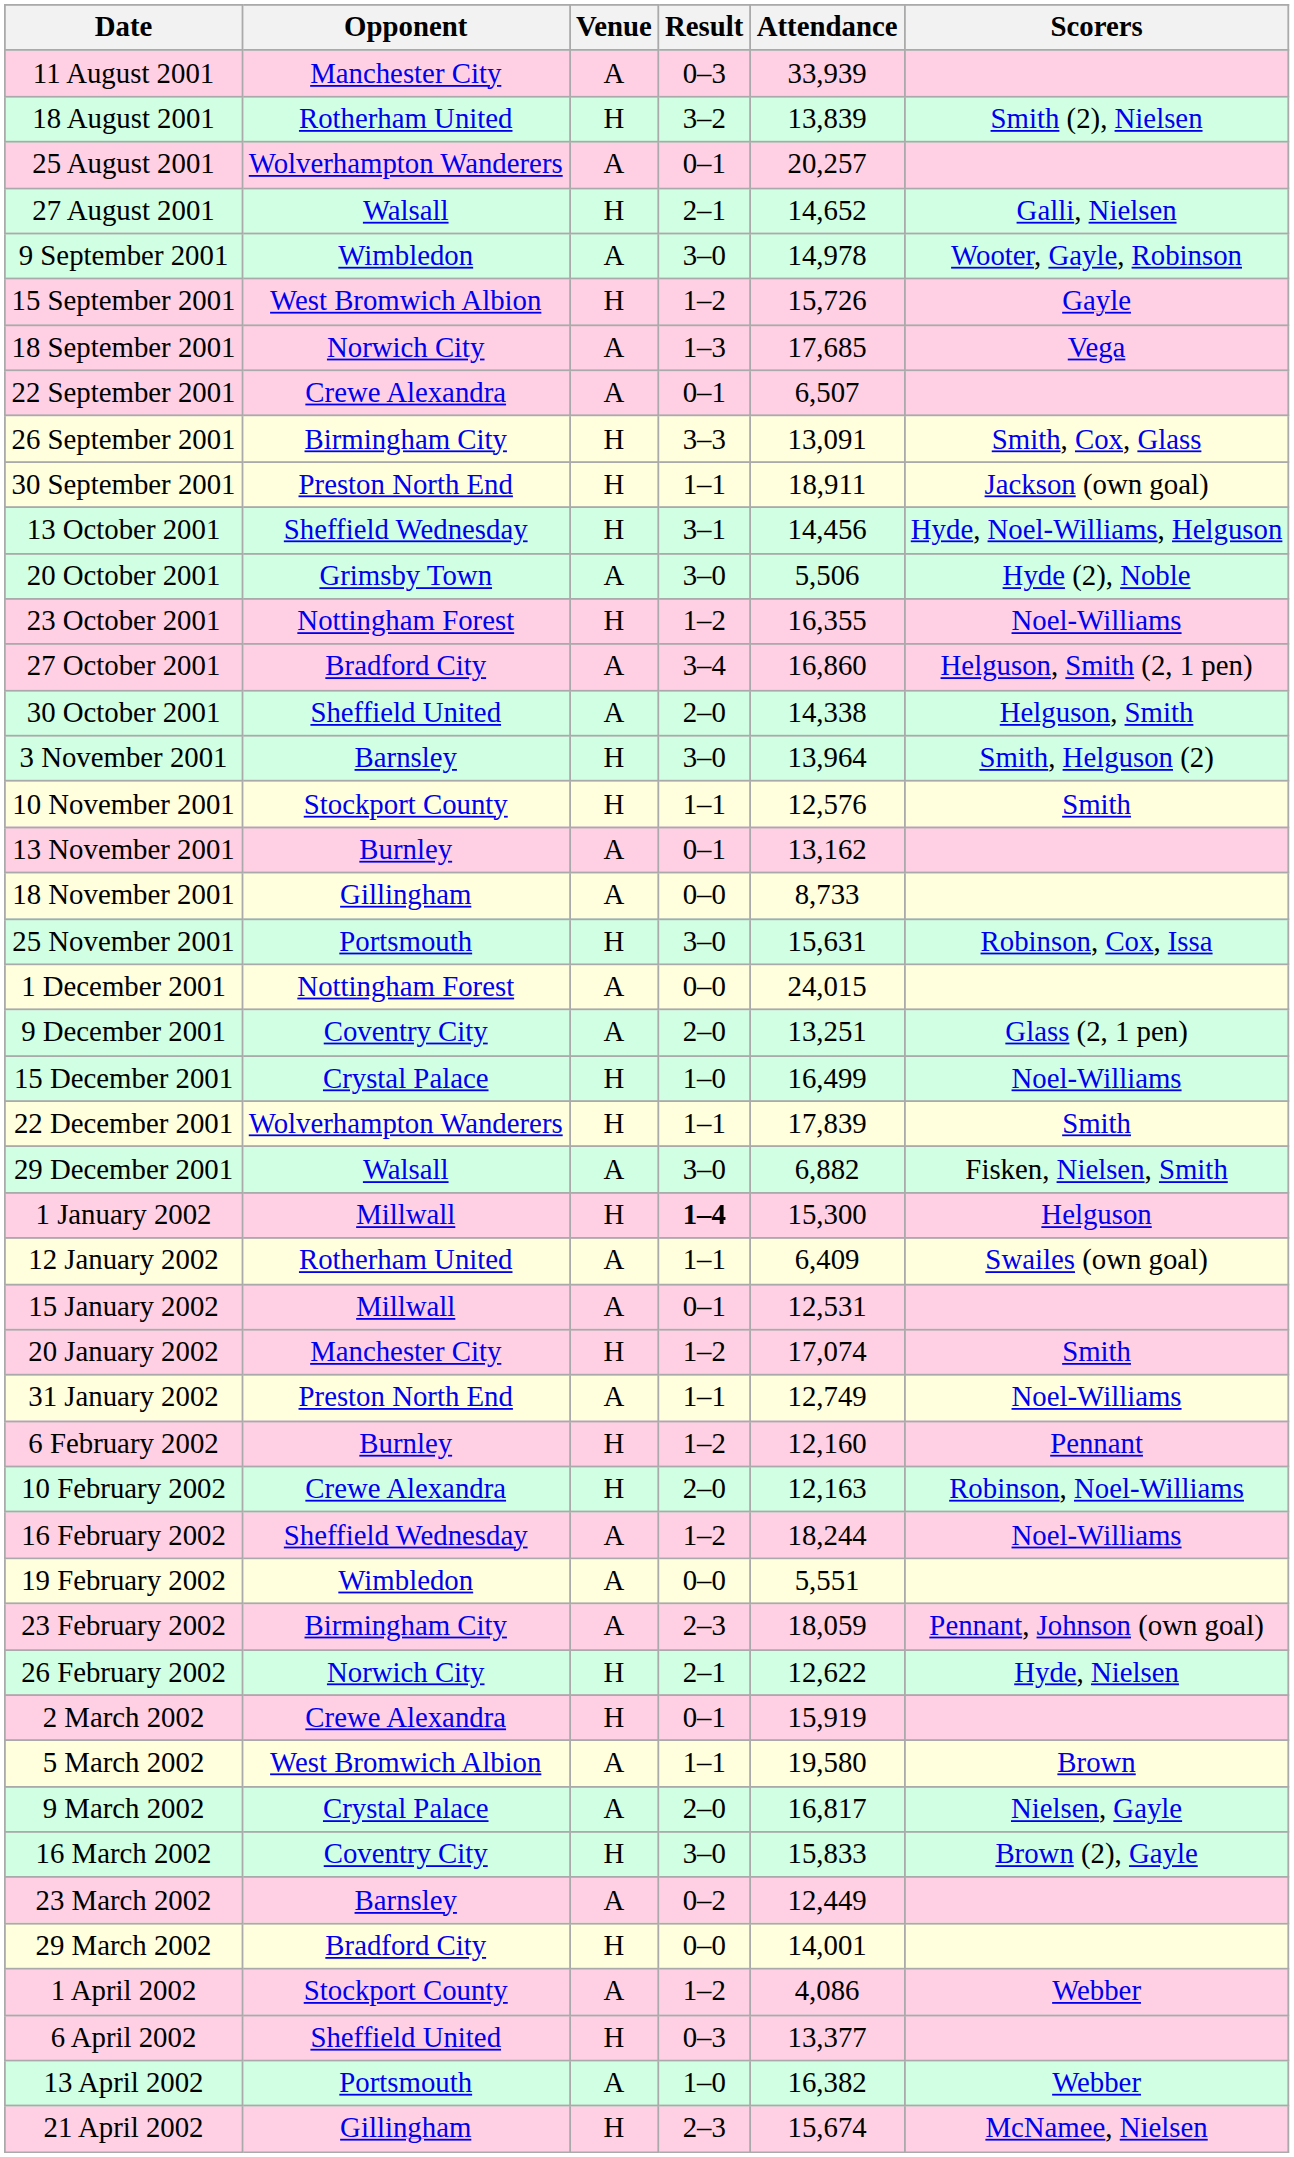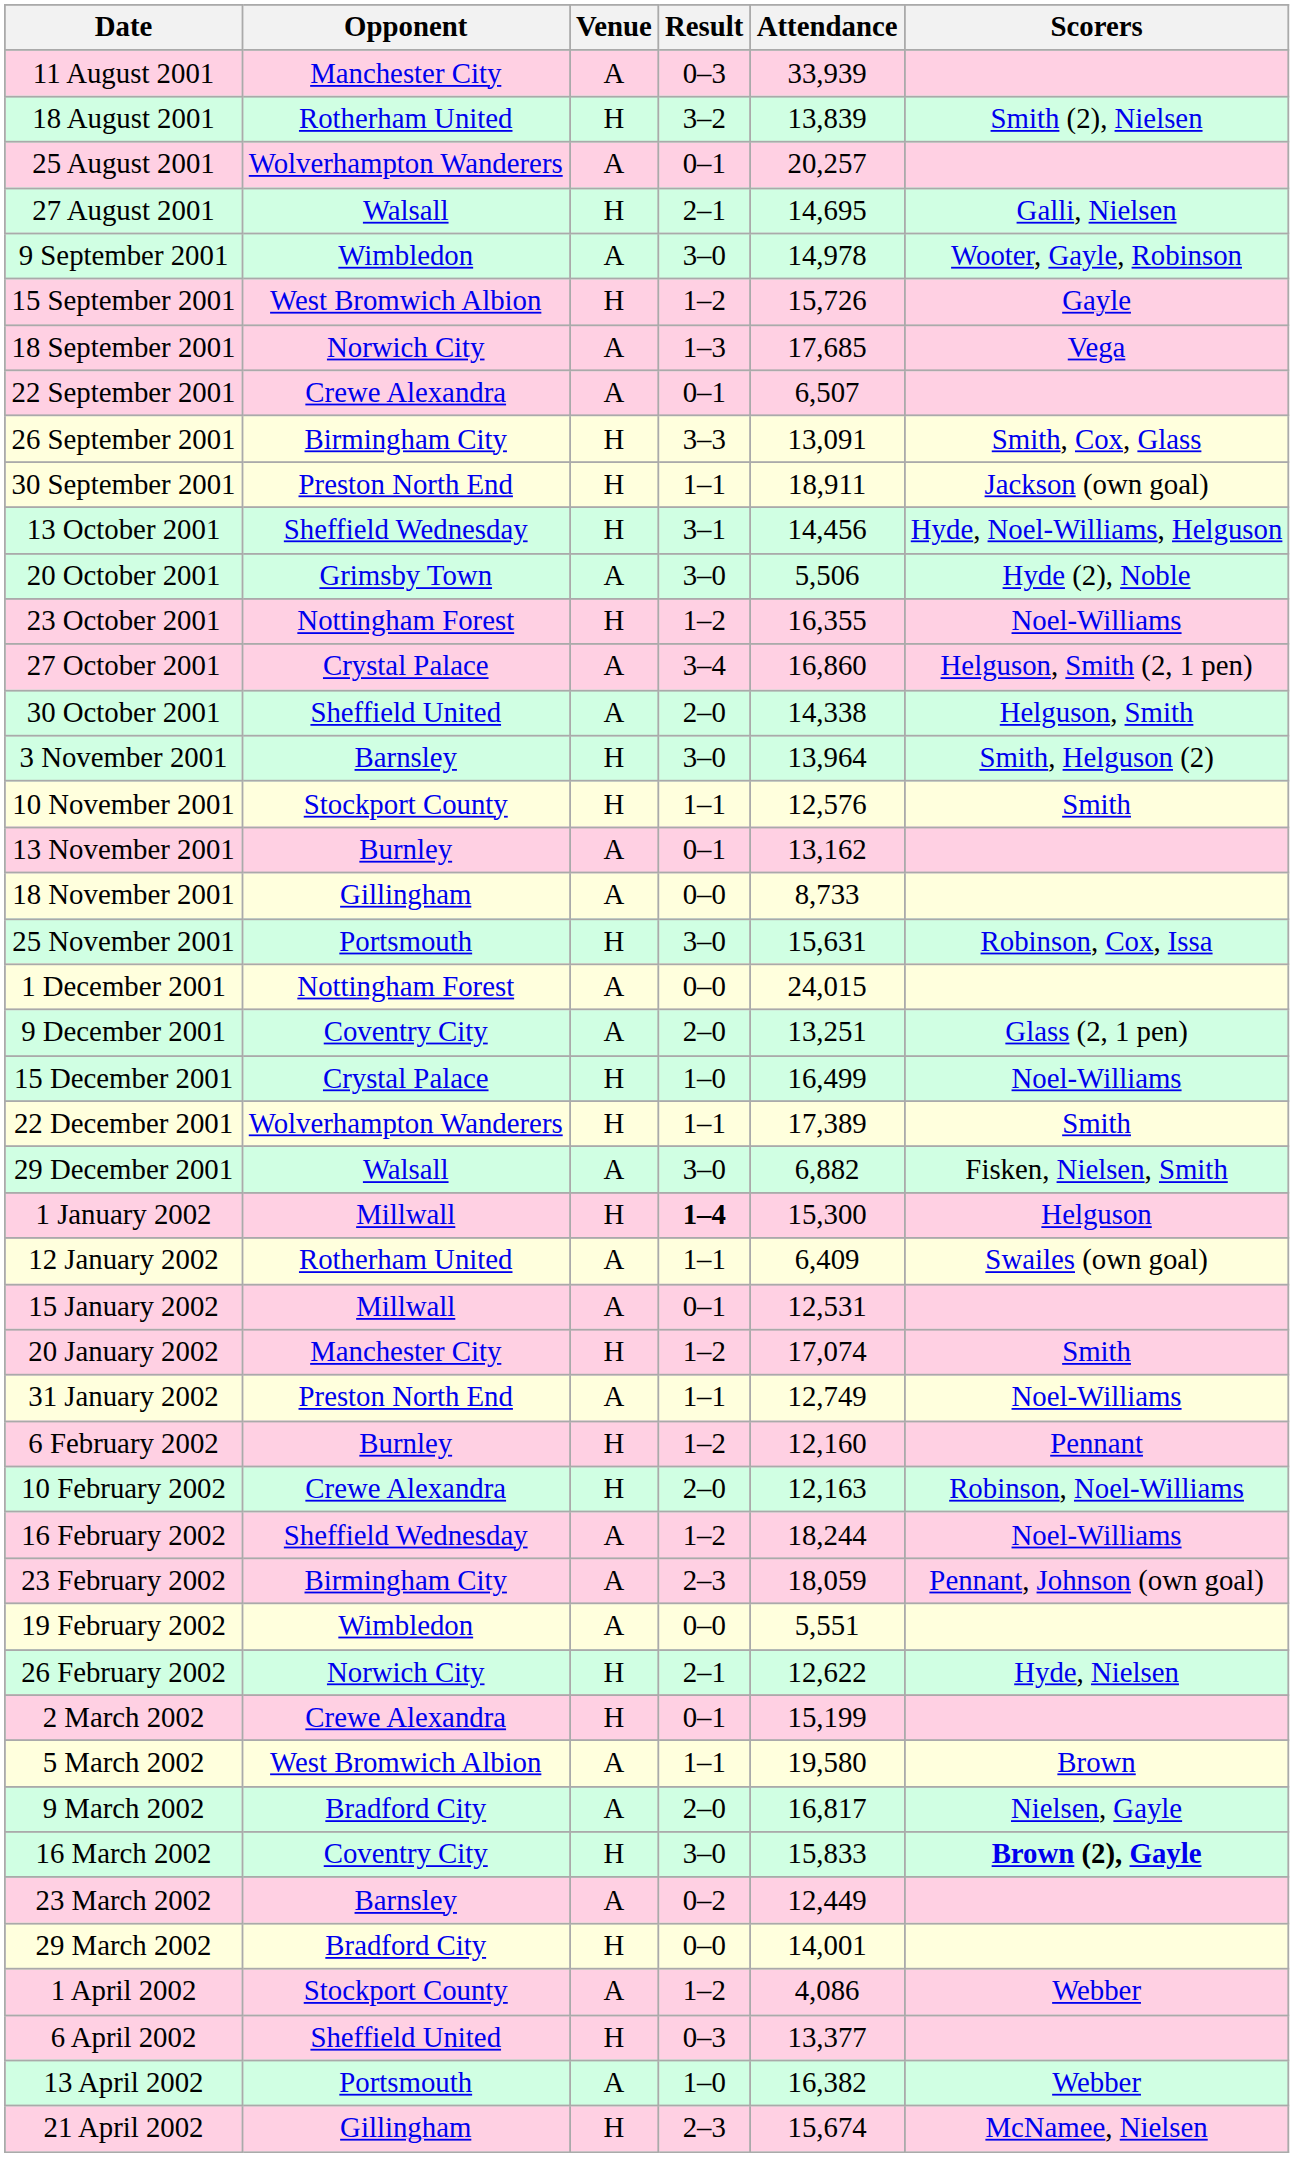27 August 2001 | Attendance: 14,652 -> 14,695
27 October 2001 | Opponent: Bradford City -> Crystal Palace
22 December 2001 | Attendance: 17,839 -> 17,389
rows swapped: 19 February 2002 <-> 23 February 2002
2 March 2002 | Attendance: 15,919 -> 15,199
9 March 2002 | Opponent: Crystal Palace -> Bradford City
16 March 2002 | Scorers: normal -> bold
